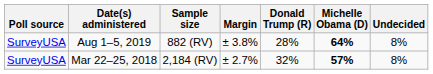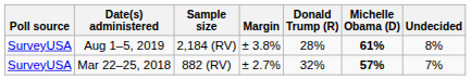Aug 1–5, 2019 | Sample size: 882 (RV) -> 2,184 (RV)
Aug 1–5, 2019 | Michelle Obama (D): 64% -> 61%
Mar 22–25, 2018 | Sample size: 2,184 (RV) -> 882 (RV)
Mar 22–25, 2018 | Undecided: 8% -> 7%
